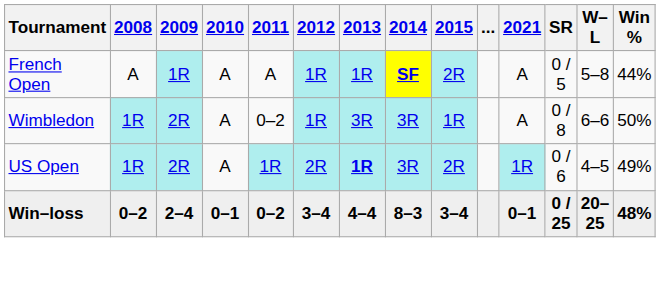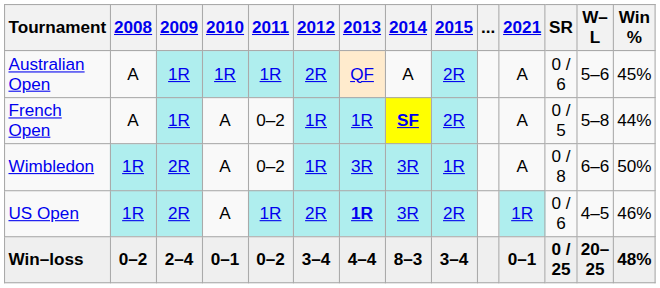+ row: Australian Open | A | 1R | 1R | 1R | 2R | QF | A | 2R | A | 0 / 6 | 5–6 | 45%
French Open | 2011: A -> 0–2
US Open | Win %: 49% -> 46%
